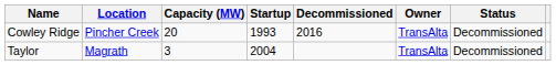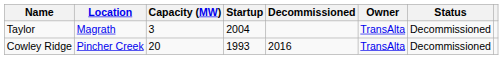rows swapped: Cowley Ridge <-> Taylor
